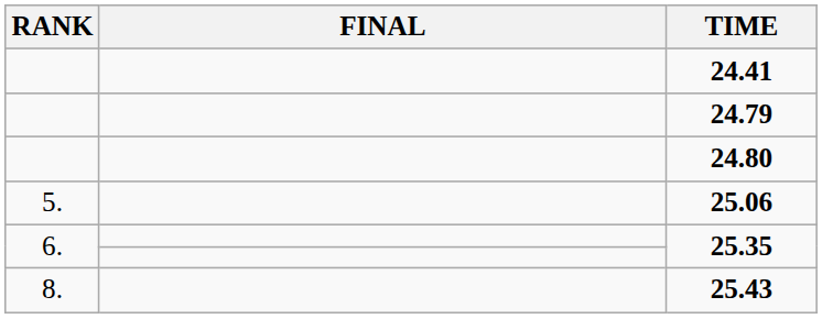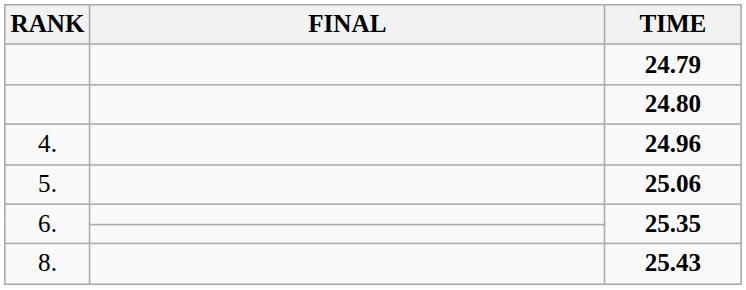- row: 24.41
+ row: 4. | 24.96
